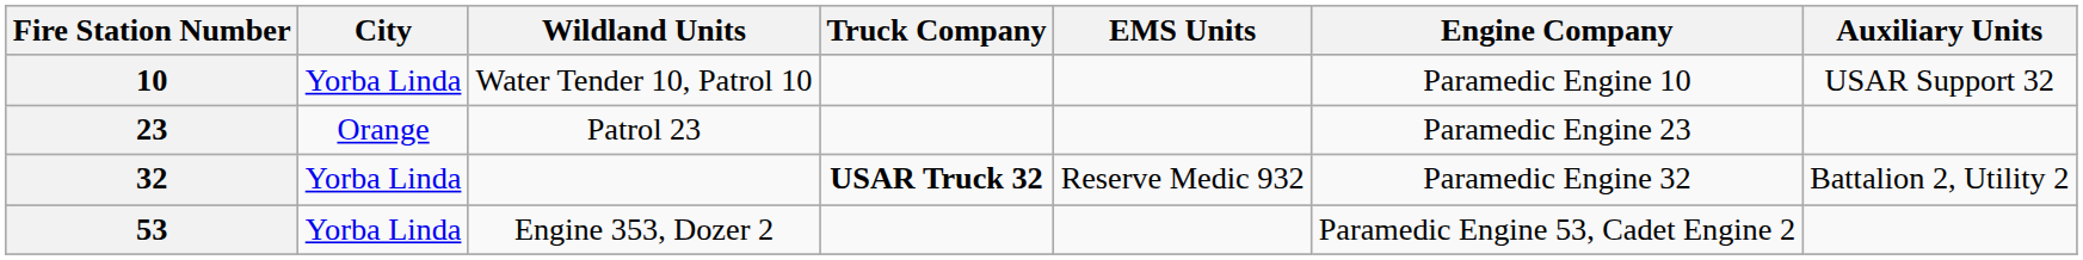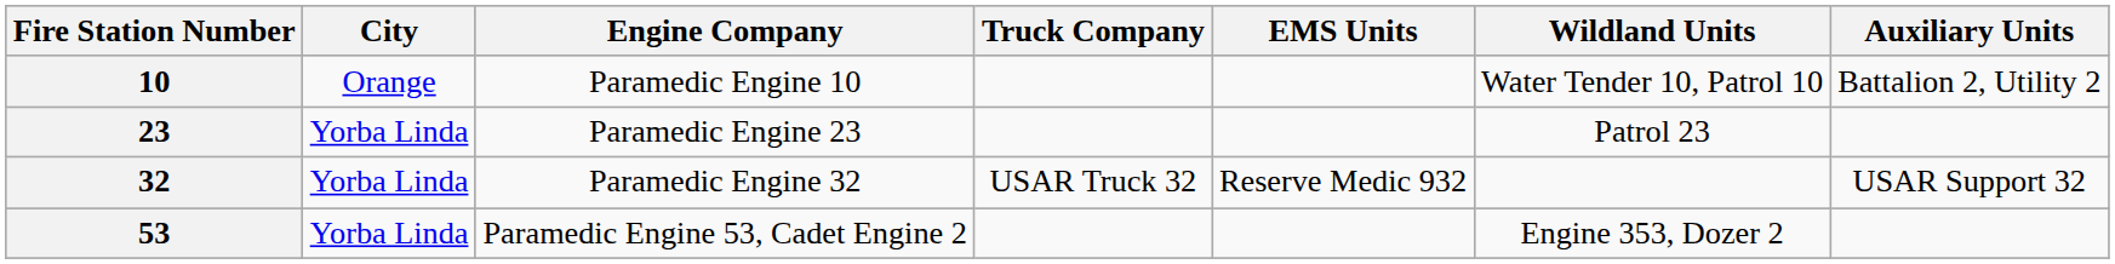columns swapped: Engine Company <-> Wildland Units
10 | City: Yorba Linda -> Orange
10 | Auxiliary Units: USAR Support 32 -> Battalion 2, Utility 2
23 | City: Orange -> Yorba Linda
32 | Truck Company: bold -> normal
32 | Auxiliary Units: Battalion 2, Utility 2 -> USAR Support 32
